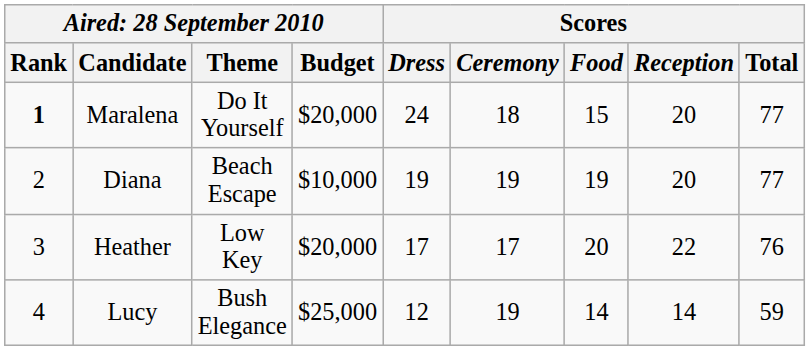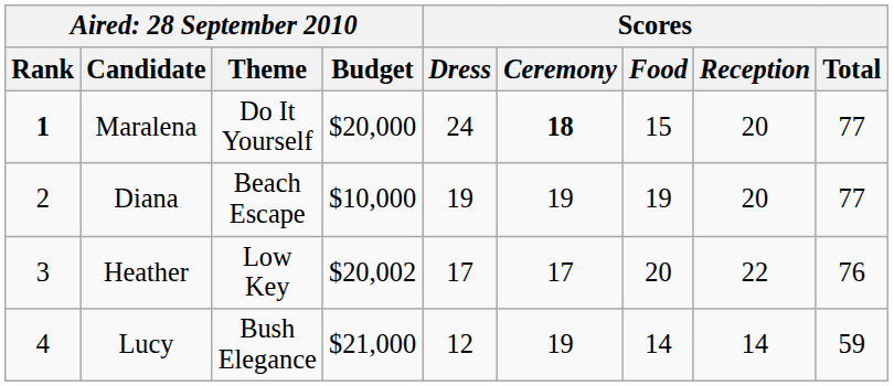Maralena | Scores / Ceremony: normal -> bold
Heather | column 4: $20,000 -> $20,002
Lucy | column 4: $25,000 -> $21,000
